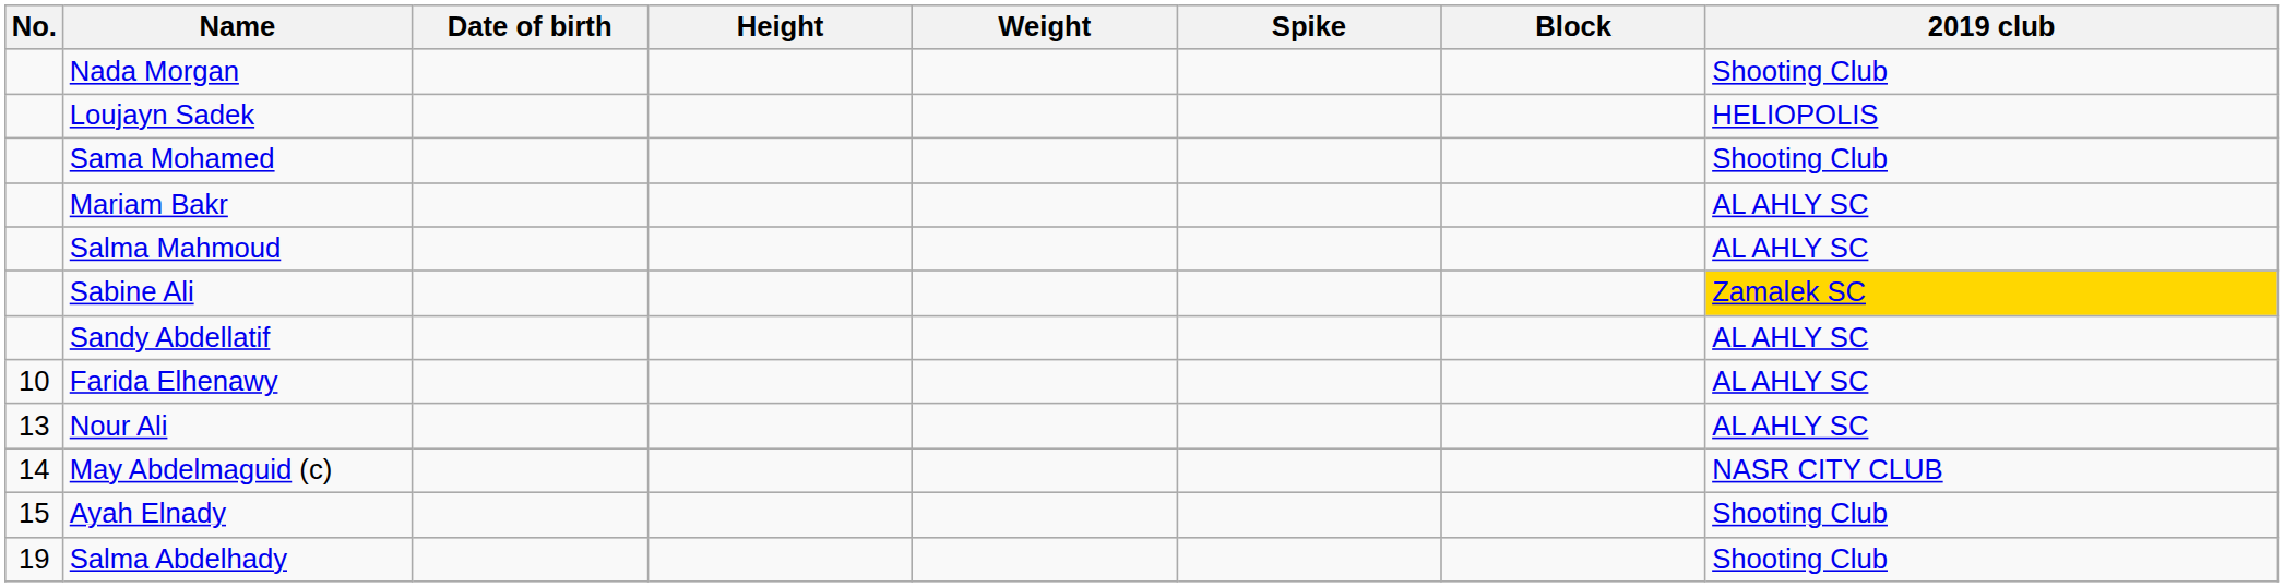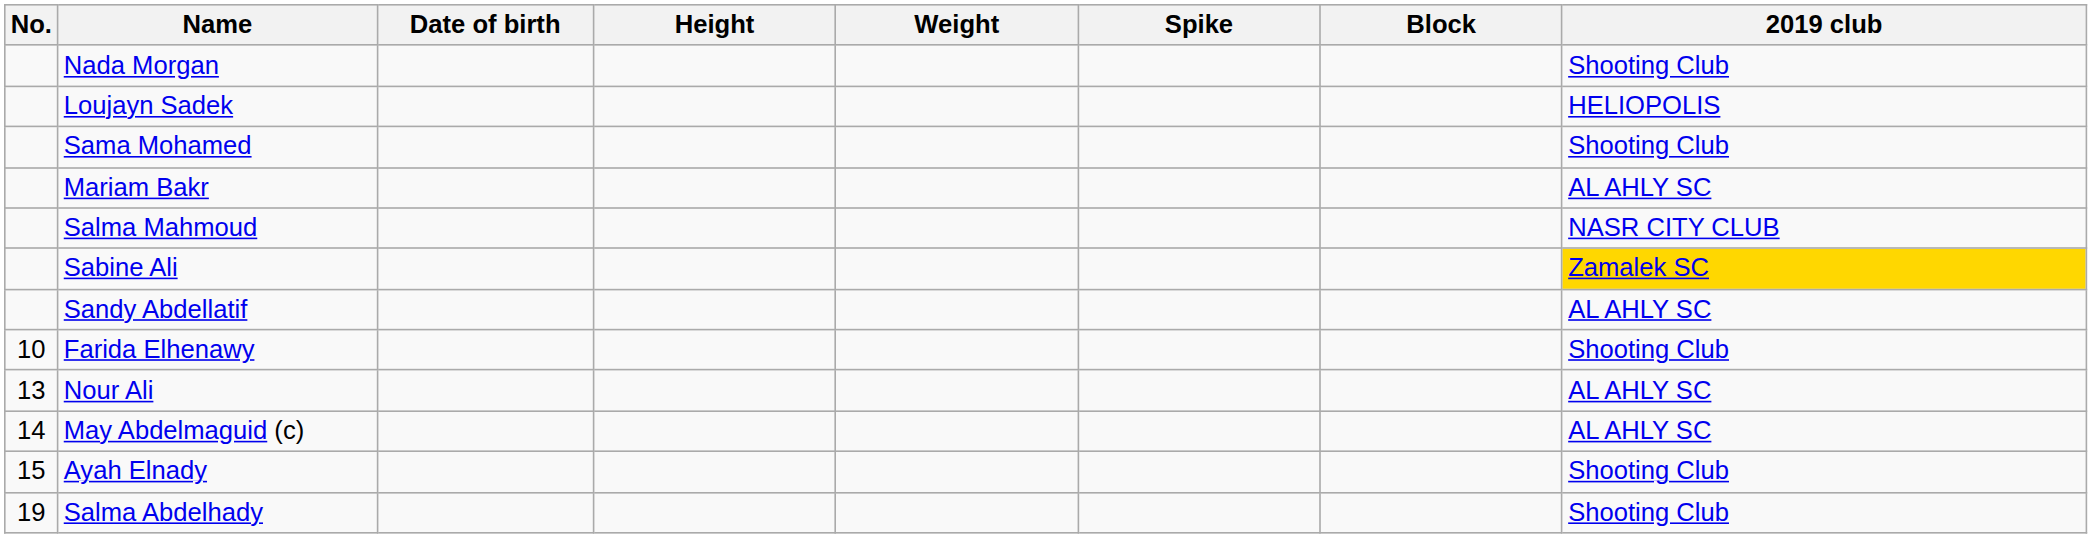Salma Mahmoud | 2019 club: AL AHLY SC -> NASR CITY CLUB
Farida Elhenawy | 2019 club: AL AHLY SC -> Shooting Club
May Abdelmaguid (c) | 2019 club: NASR CITY CLUB -> AL AHLY SC
